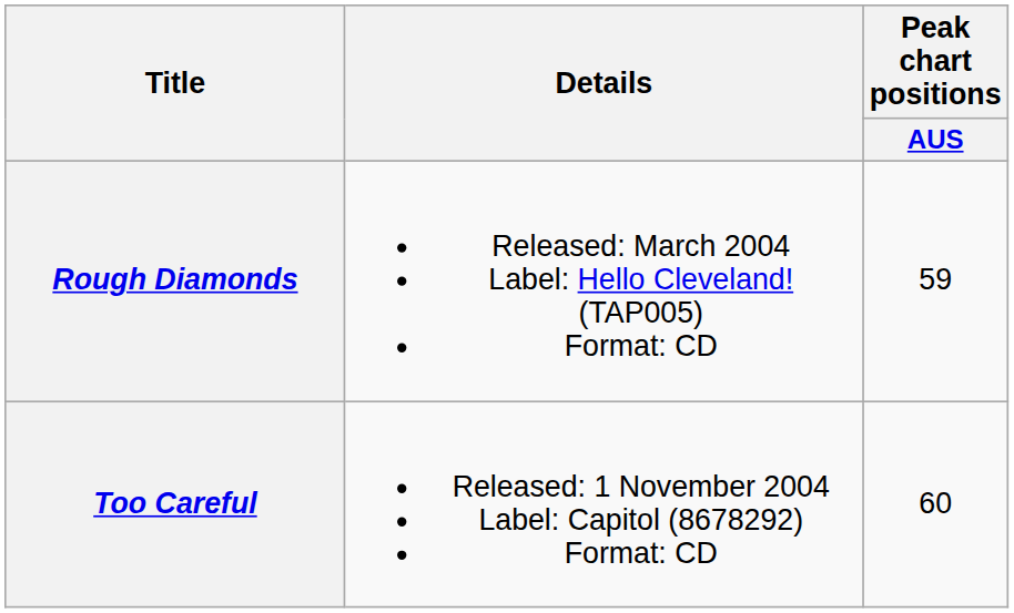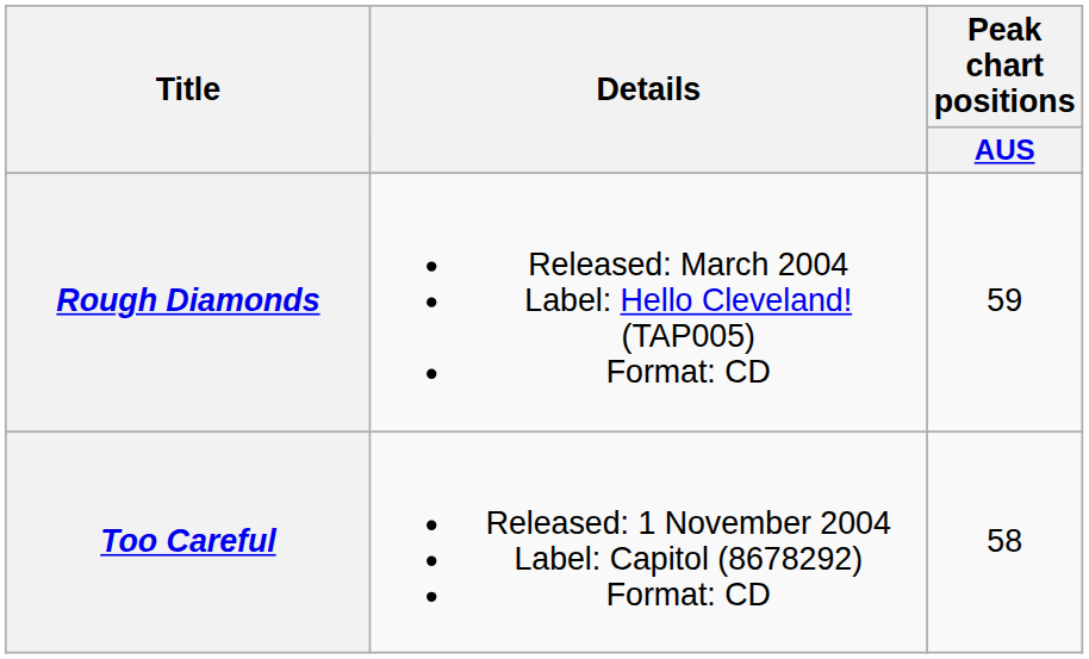Too Careful | Peak chart positions / AUS: 60 -> 58
